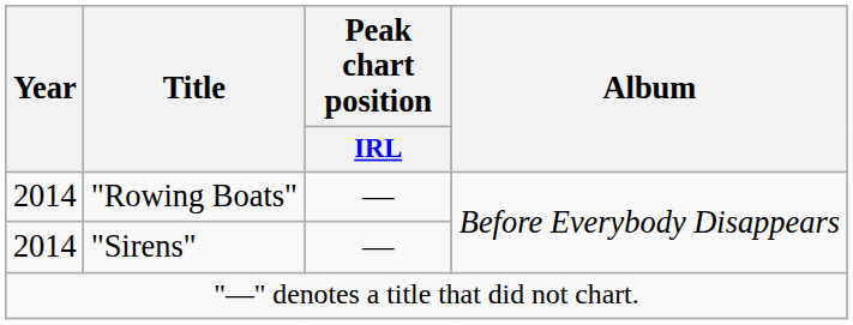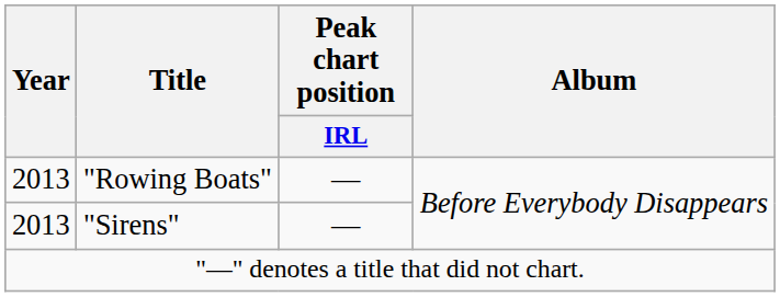"Rowing Boats" | Year: 2014 -> 2013
"Sirens" | Year: 2014 -> 2013
